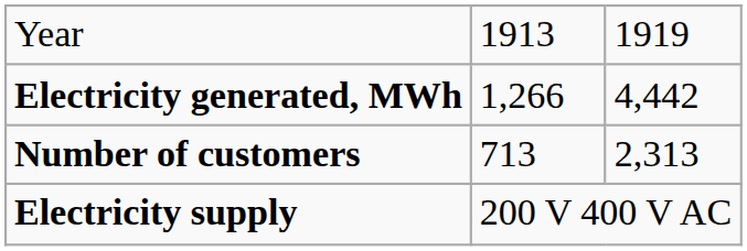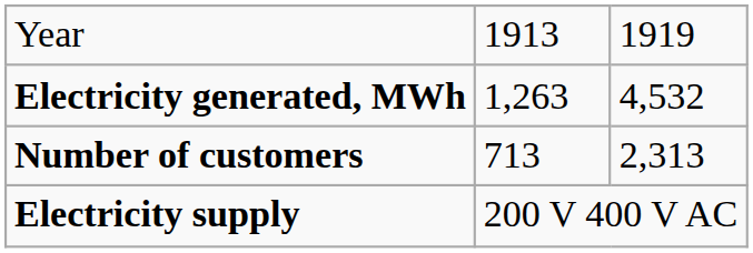Electricity generated, MWh | column 2: 1,266 -> 1,263
Electricity generated, MWh | column 3: 4,442 -> 4,532
